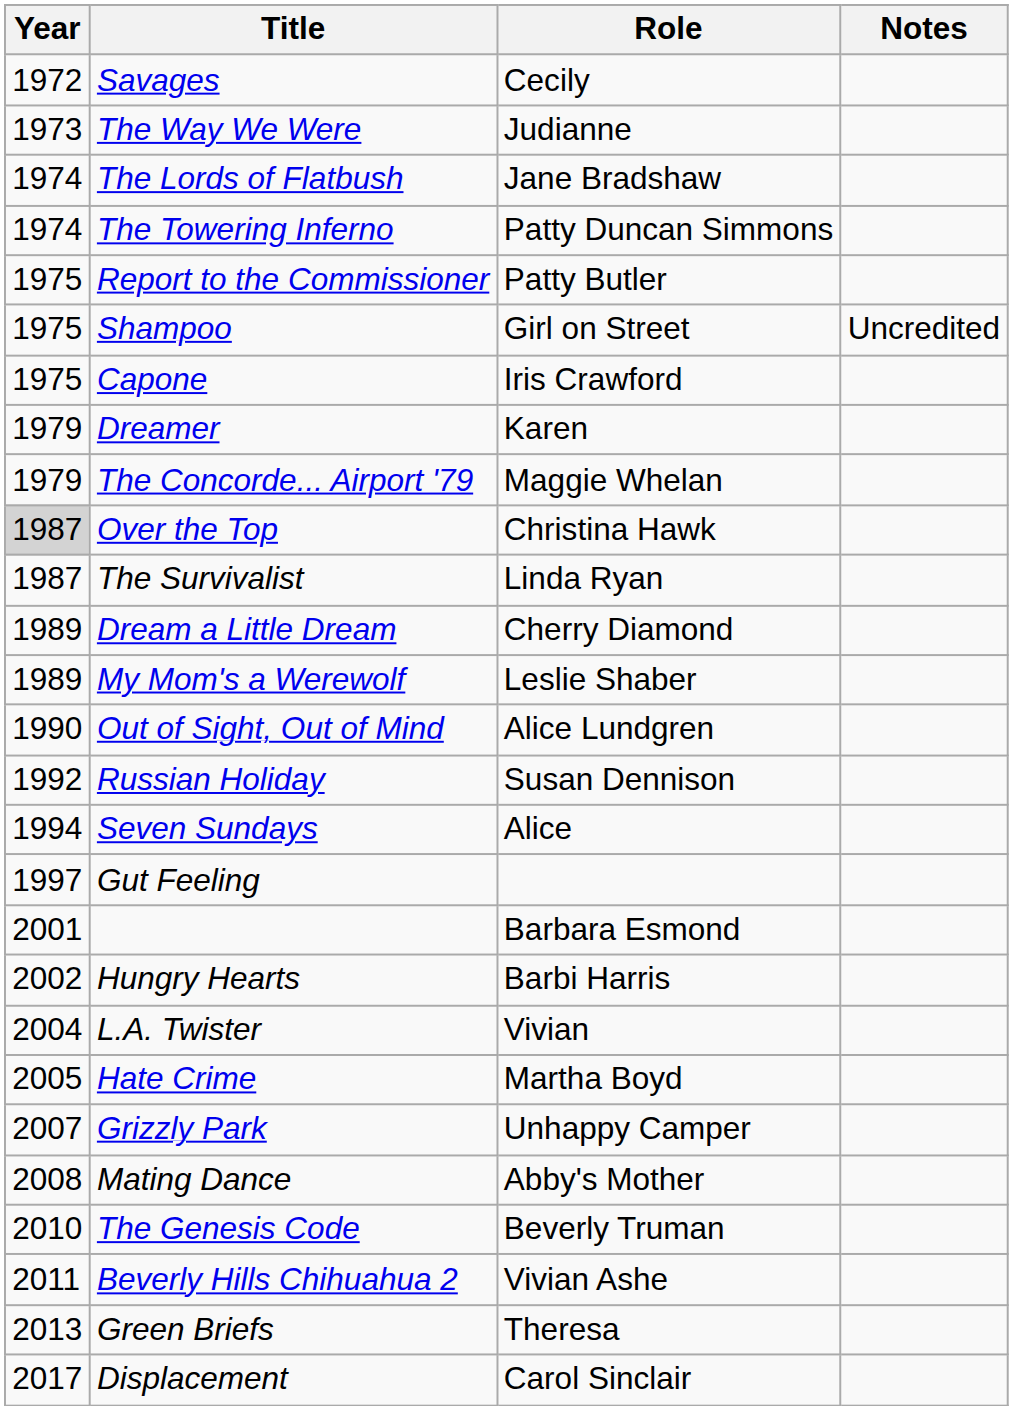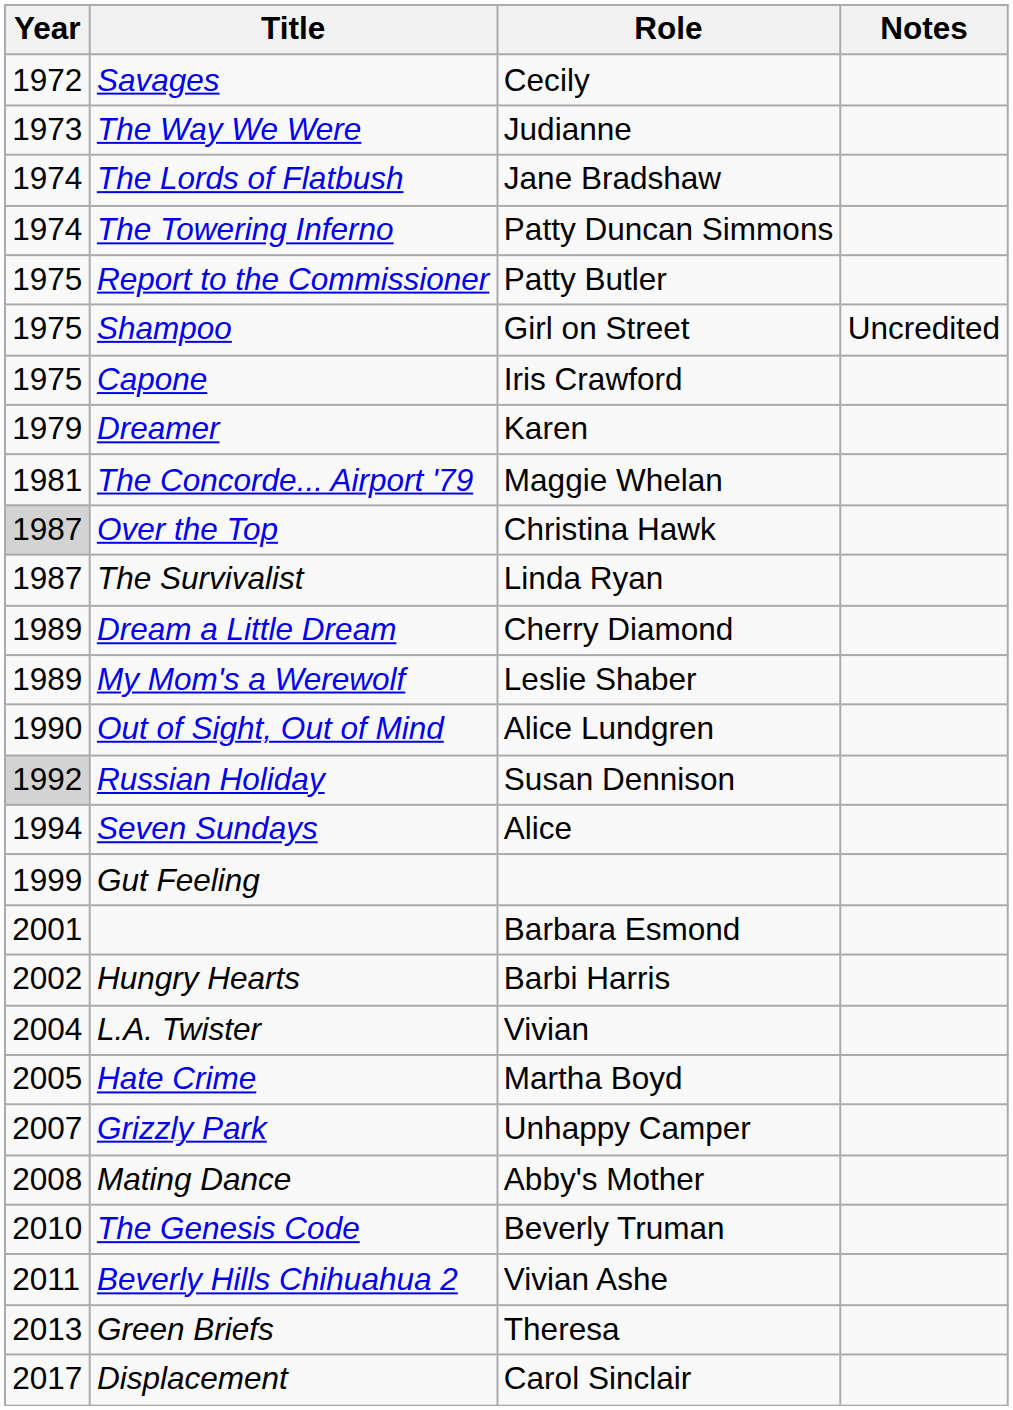The Concorde... Airport '79 | Year: 1979 -> 1981
Russian Holiday | Year: no background -> lightgrey background
Gut Feeling | Year: 1997 -> 1999
